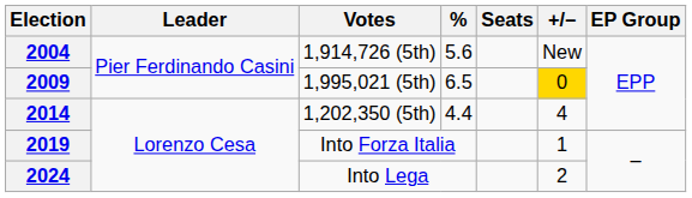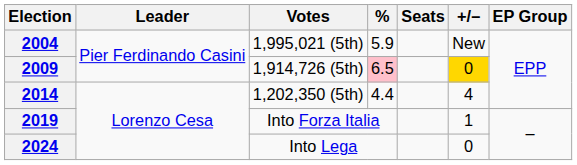2004 | Votes: 1,914,726 (5th) -> 1,995,021 (5th)
2004 | %: 5.6 -> 5.9
2009 | Votes: 1,995,021 (5th) -> 1,914,726 (5th)
2009 | %: no background -> pink background
2024 | +/–: 2 -> 0
